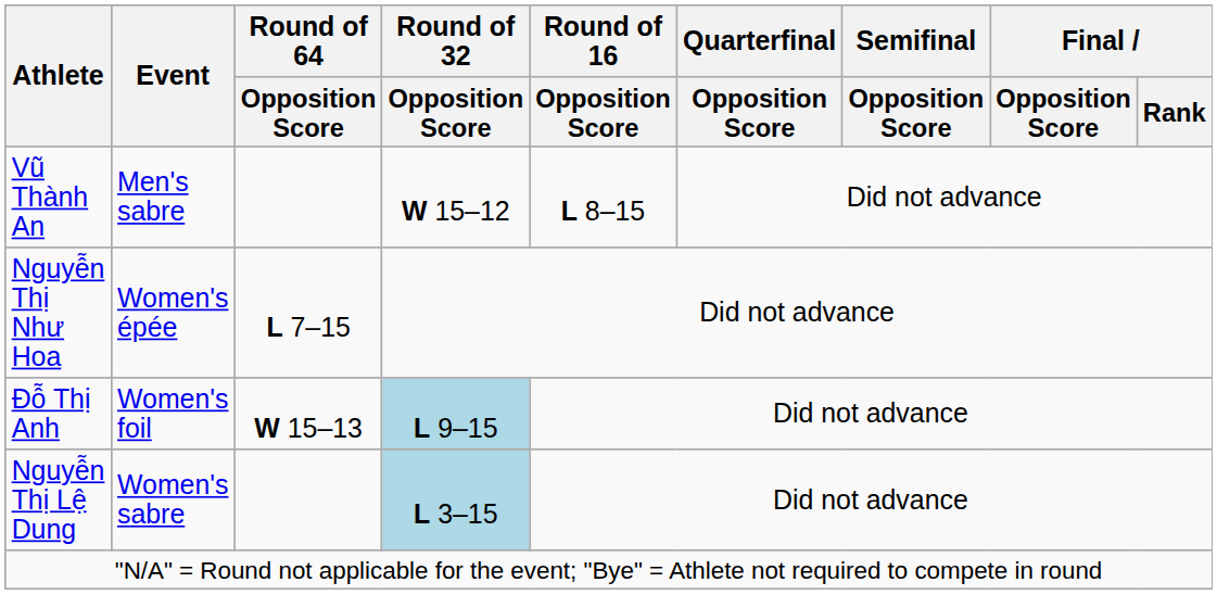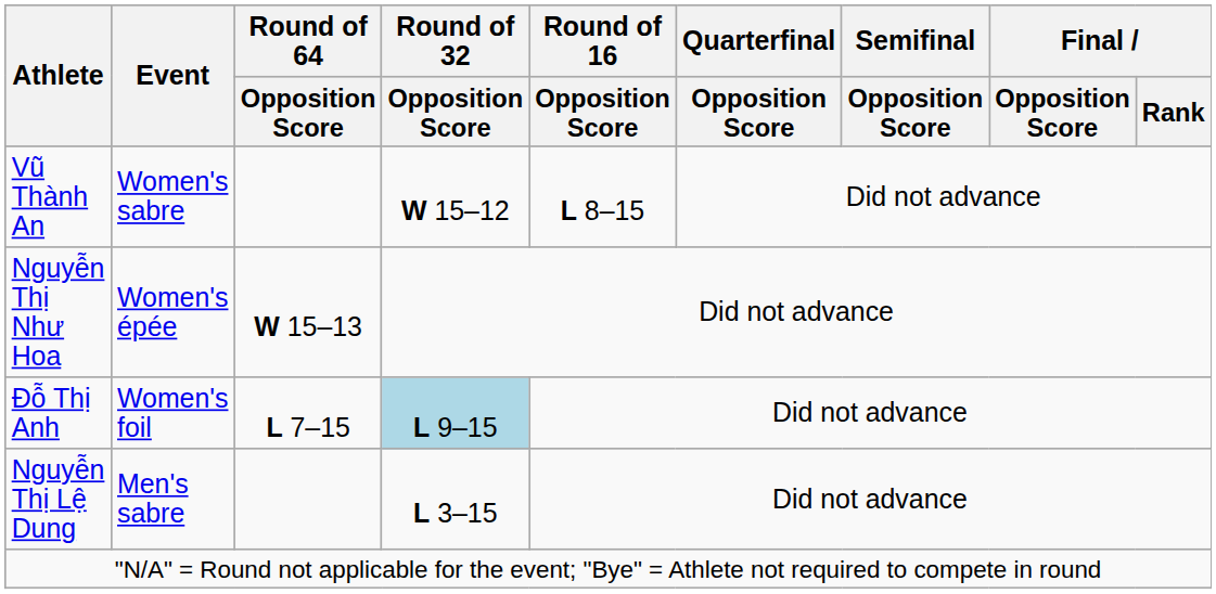Vũ Thành An | Event: Men's sabre -> Women's sabre
Nguyễn Thị Như Hoa | Round of 64 / Opposition Score: L 7–15 -> W 15–13
Đỗ Thị Anh | Round of 64 / Opposition Score: W 15–13 -> L 7–15
Nguyễn Thị Lệ Dung | Event: Women's sabre -> Men's sabre
Nguyễn Thị Lệ Dung | Round of 32 / Opposition Score: lightblue background -> no background
